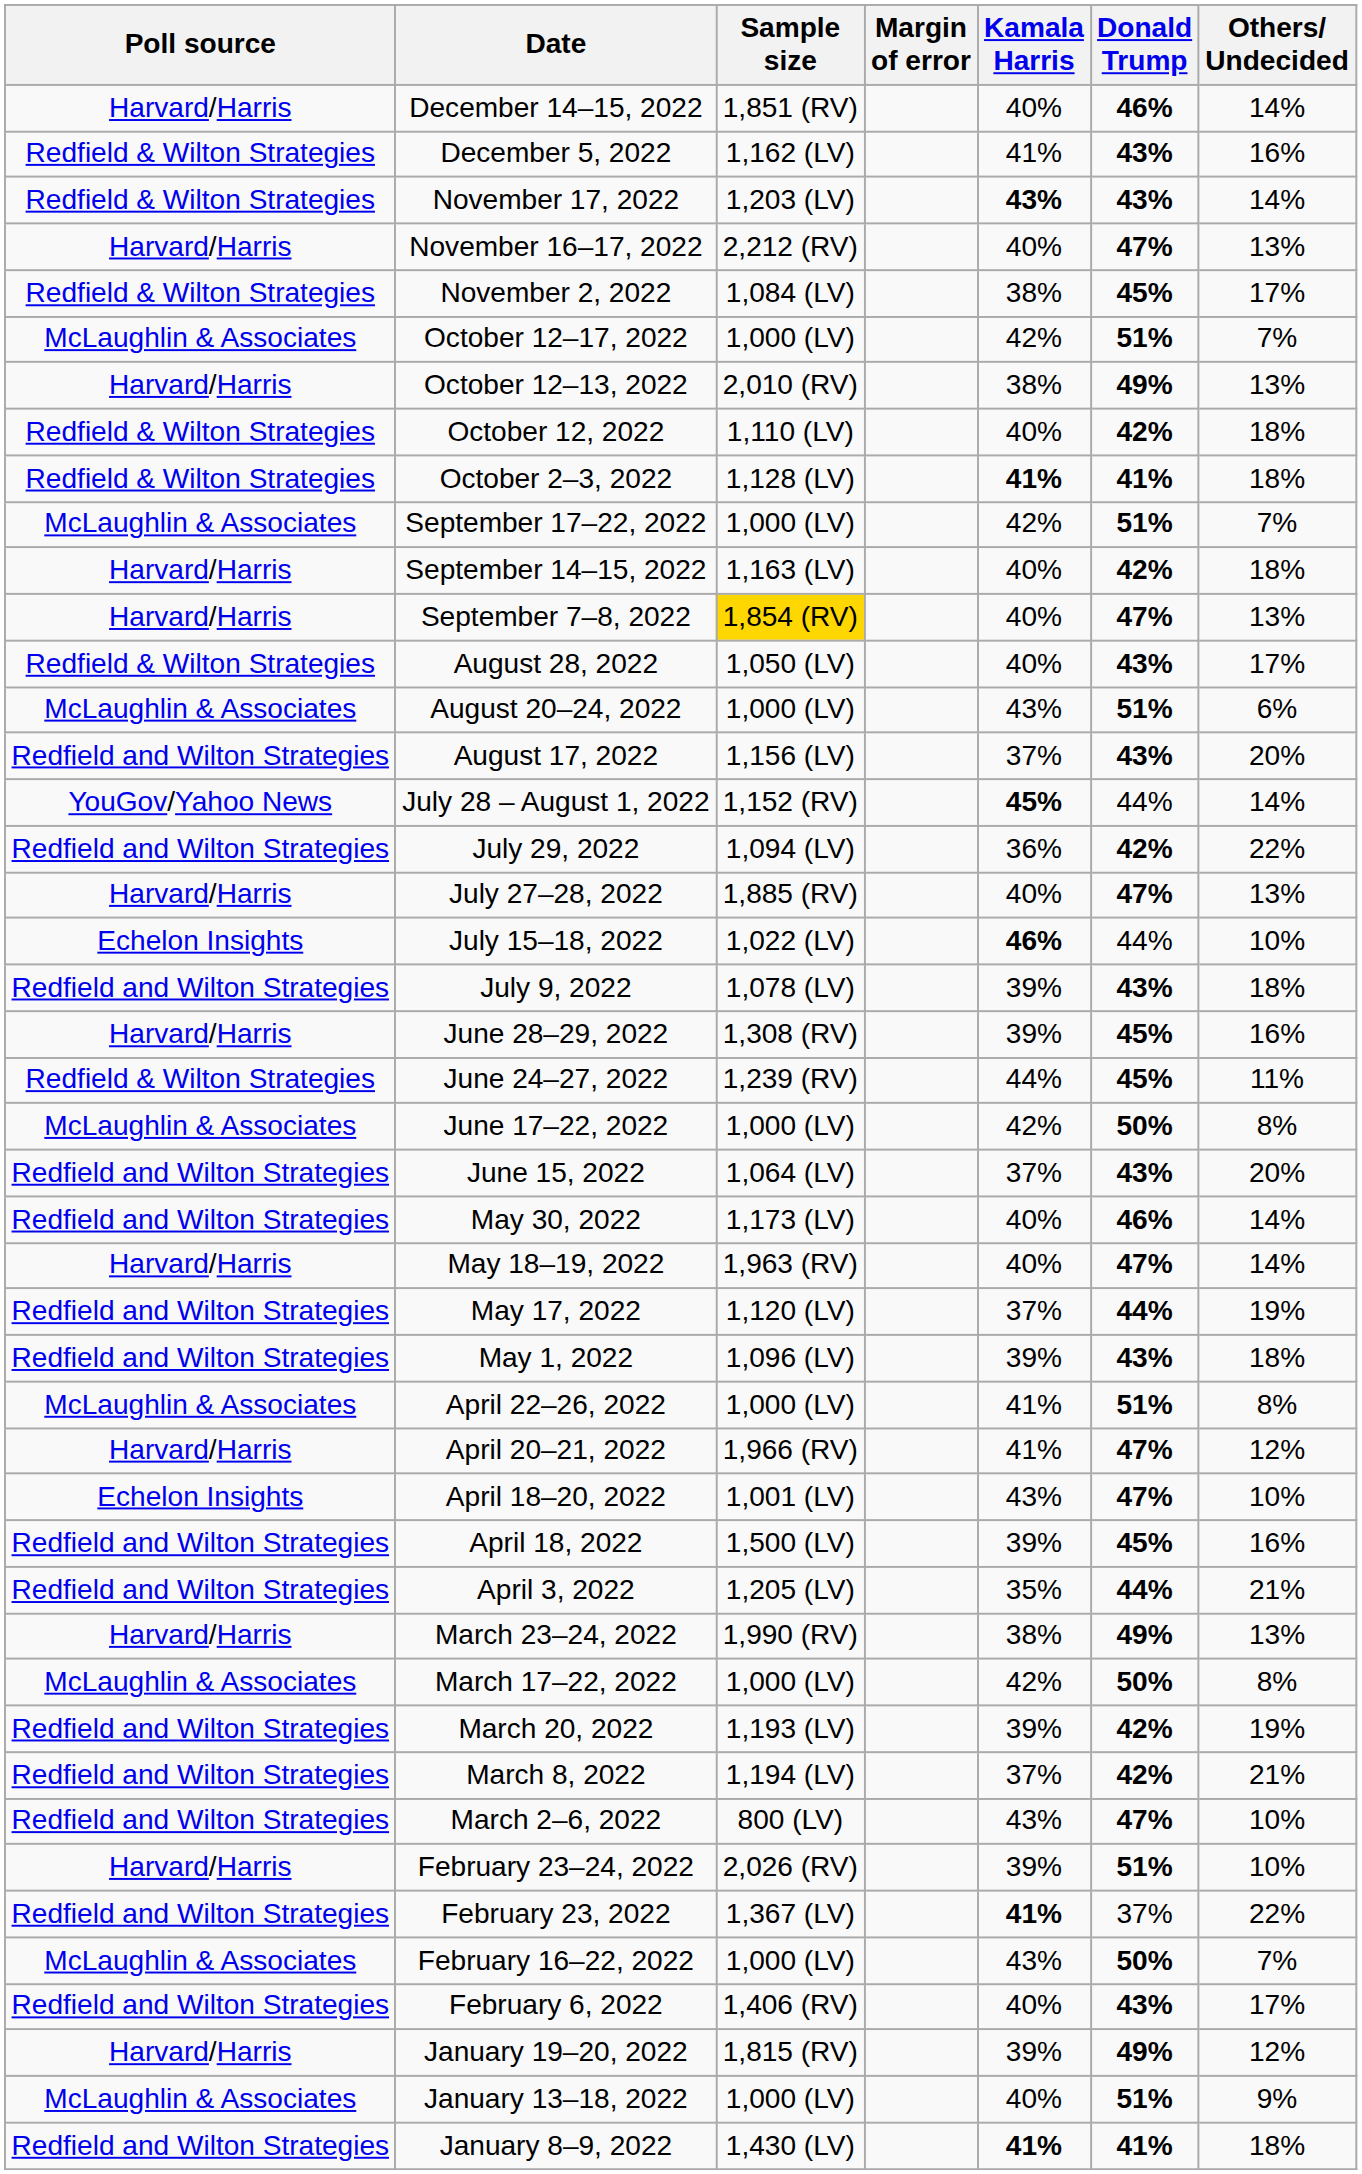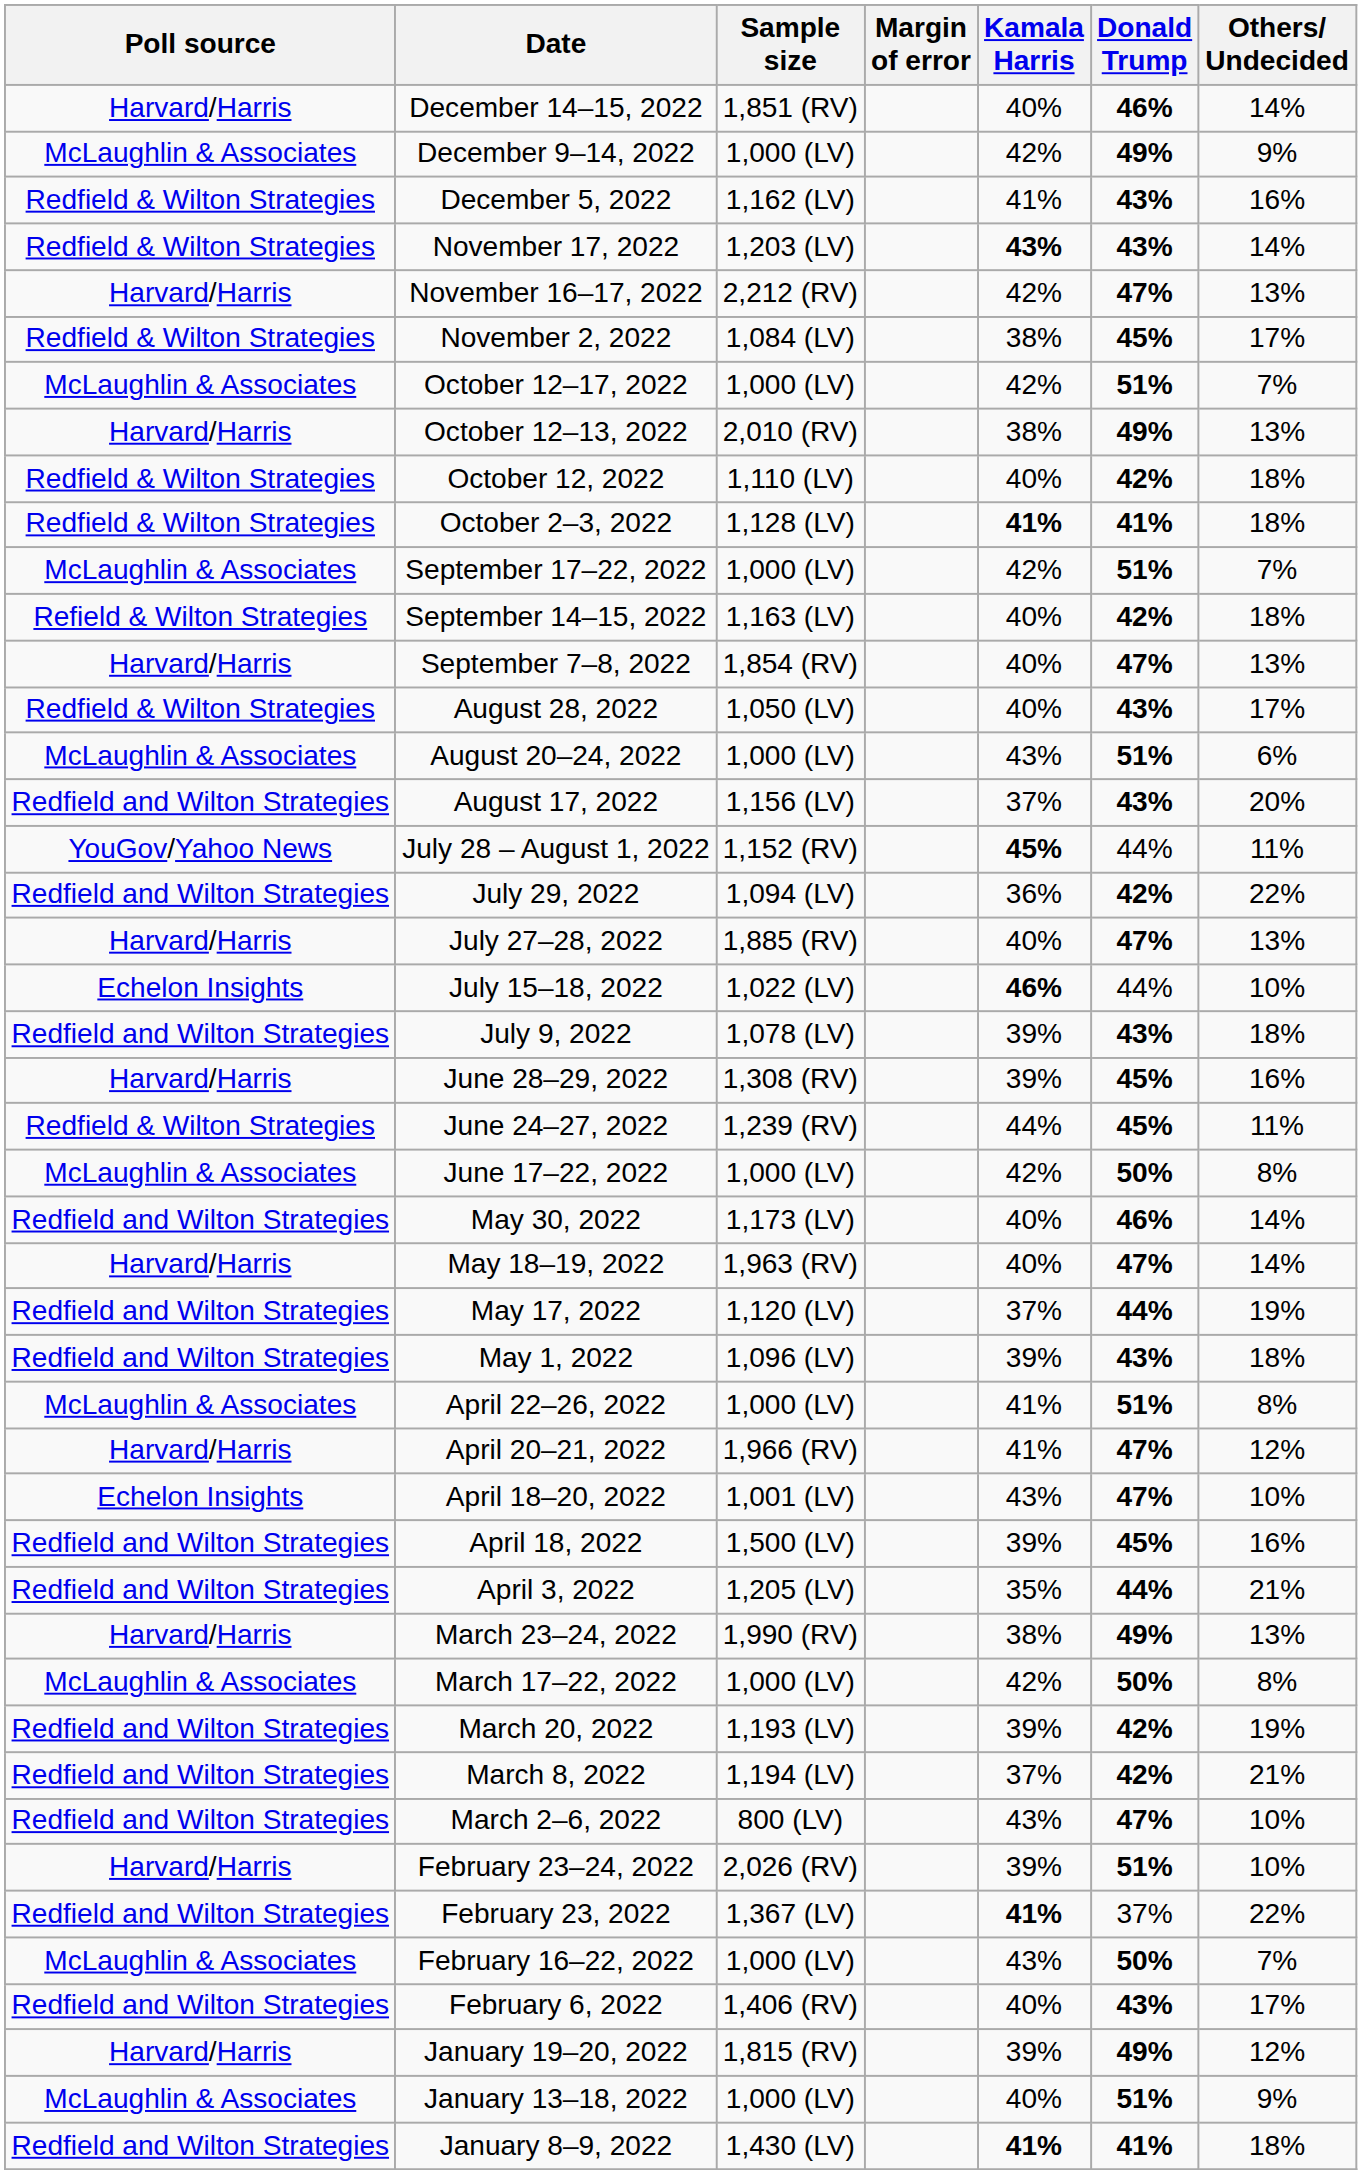+ row: McLaughlin & Associates | December 9–14, 2022 | 1,000 (LV) | 42% | 49% | 9%
November 16–17, 2022 | Kamala Harris: 40% -> 42%
September 14–15, 2022 | Poll source: Harvard/Harris -> Refield & Wilton Strategies
September 7–8, 2022 | Sample size: gold background -> no background
July 28 – August 1, 2022 | Others/ Undecided: 14% -> 11%
- row: Redfield and Wilton Strategies | June 15, 2022 | 1,064 (LV) | 37% | 43% | 20%
